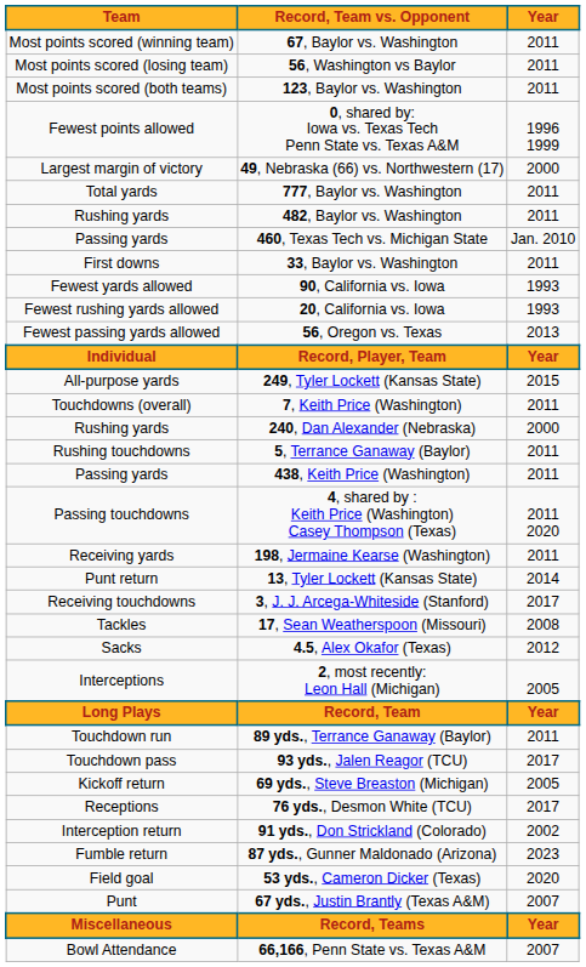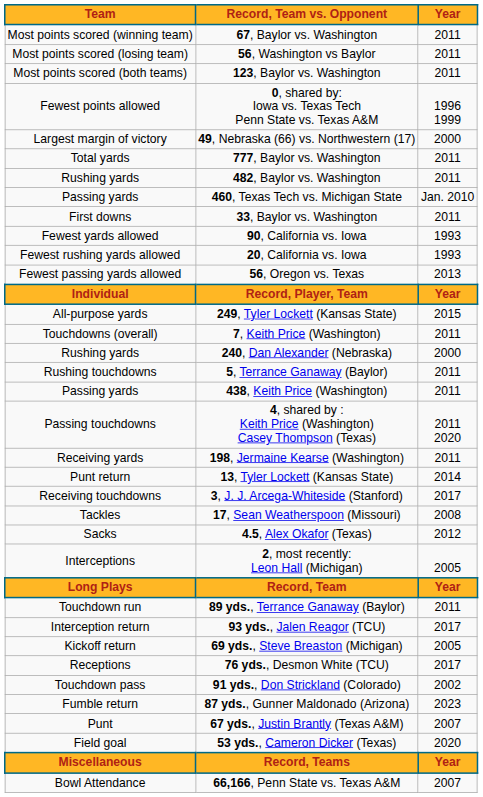93 yds., Jalen Reagor (TCU) | Team: Touchdown pass -> Interception return
91 yds., Don Strickland (Colorado) | Team: Interception return -> Touchdown pass
rows swapped: 67 yds., Justin Brantly (Texas A&M) <-> 53 yds., Cameron Dicker (Texas)
